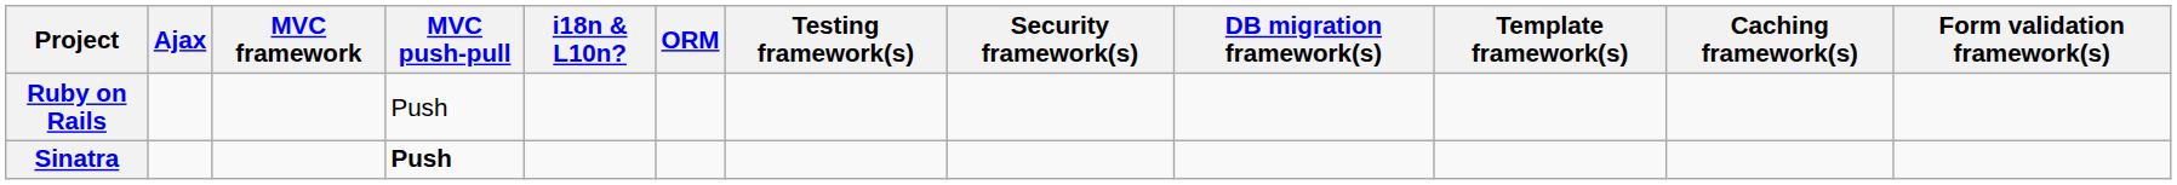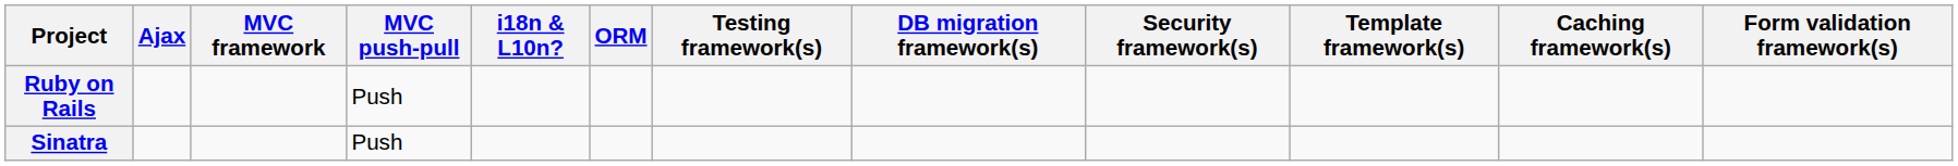columns swapped: DB migration framework(s) <-> Security framework(s)
Sinatra | MVC push-pull: bold -> normal
